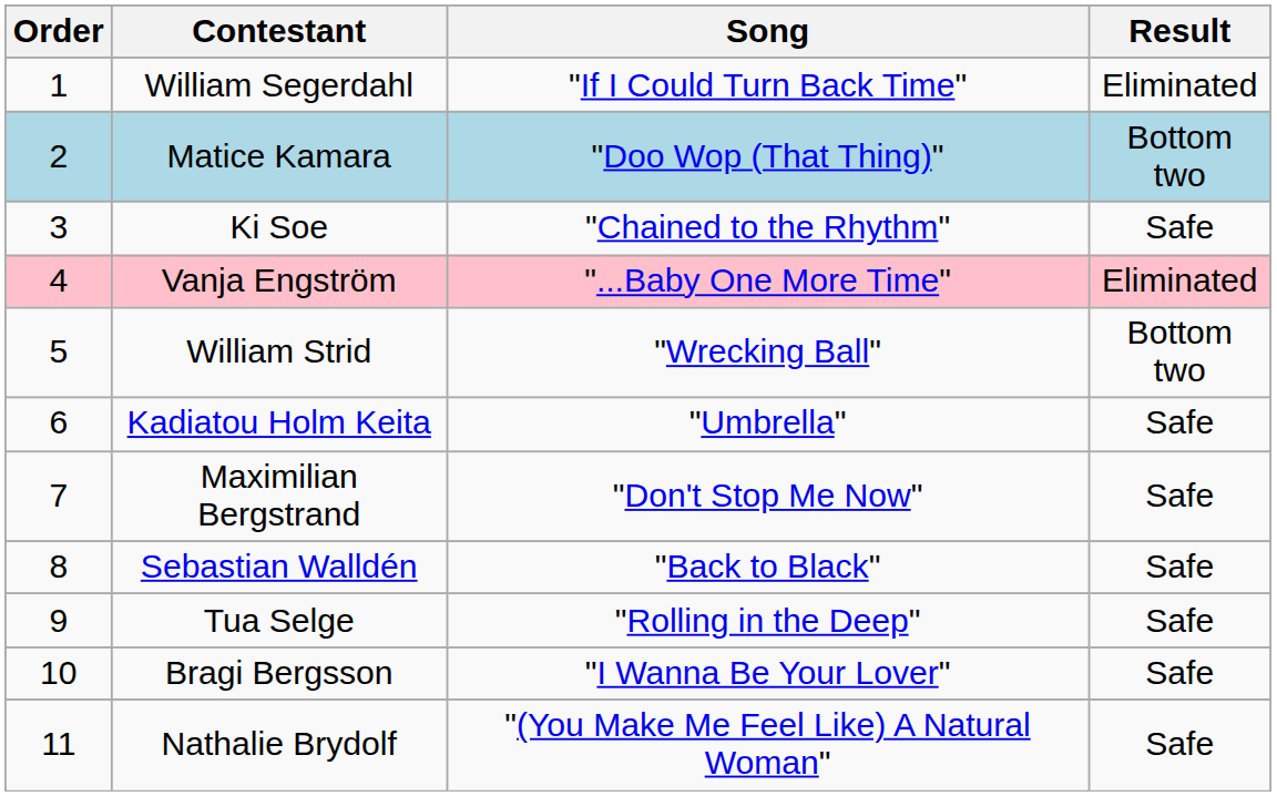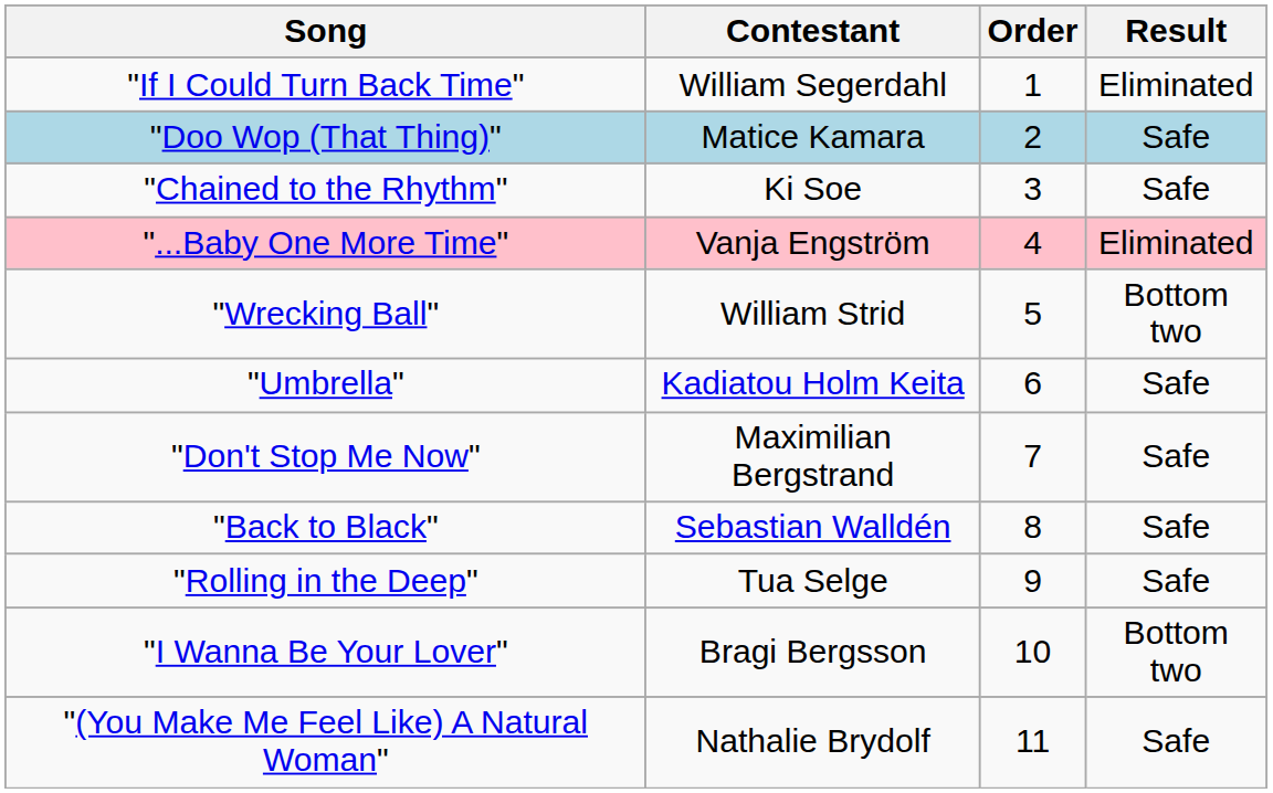columns swapped: Order <-> Song
Matice Kamara | Result: Bottom two -> Safe
Bragi Bergsson | Result: Safe -> Bottom two
